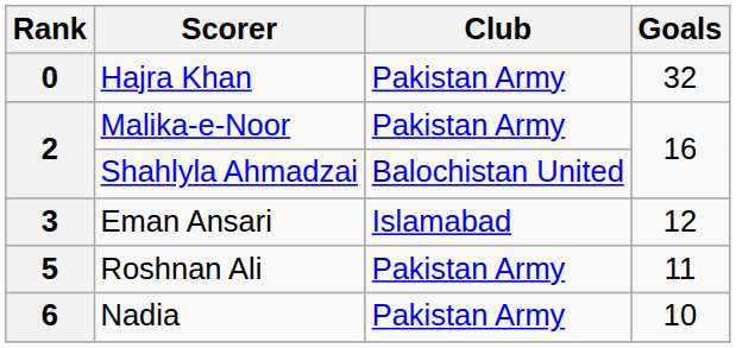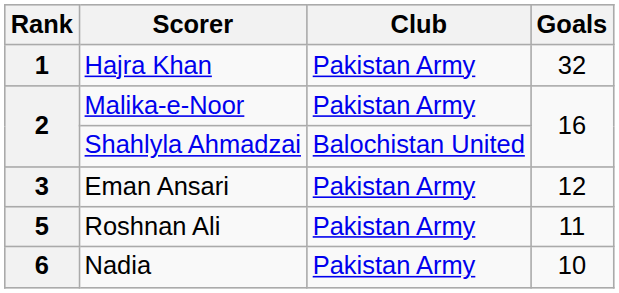Hajra Khan | Rank: 0 -> 1
Eman Ansari | Club: Islamabad -> Pakistan Army
